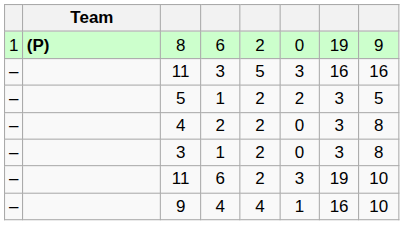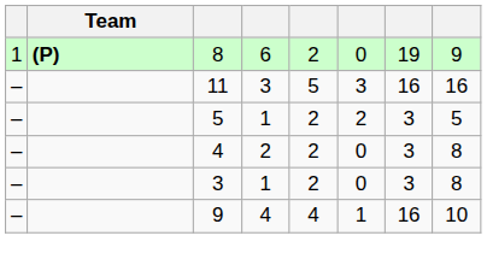- row: – | 11 | 6 | 2 | 3 | 19 | 10
